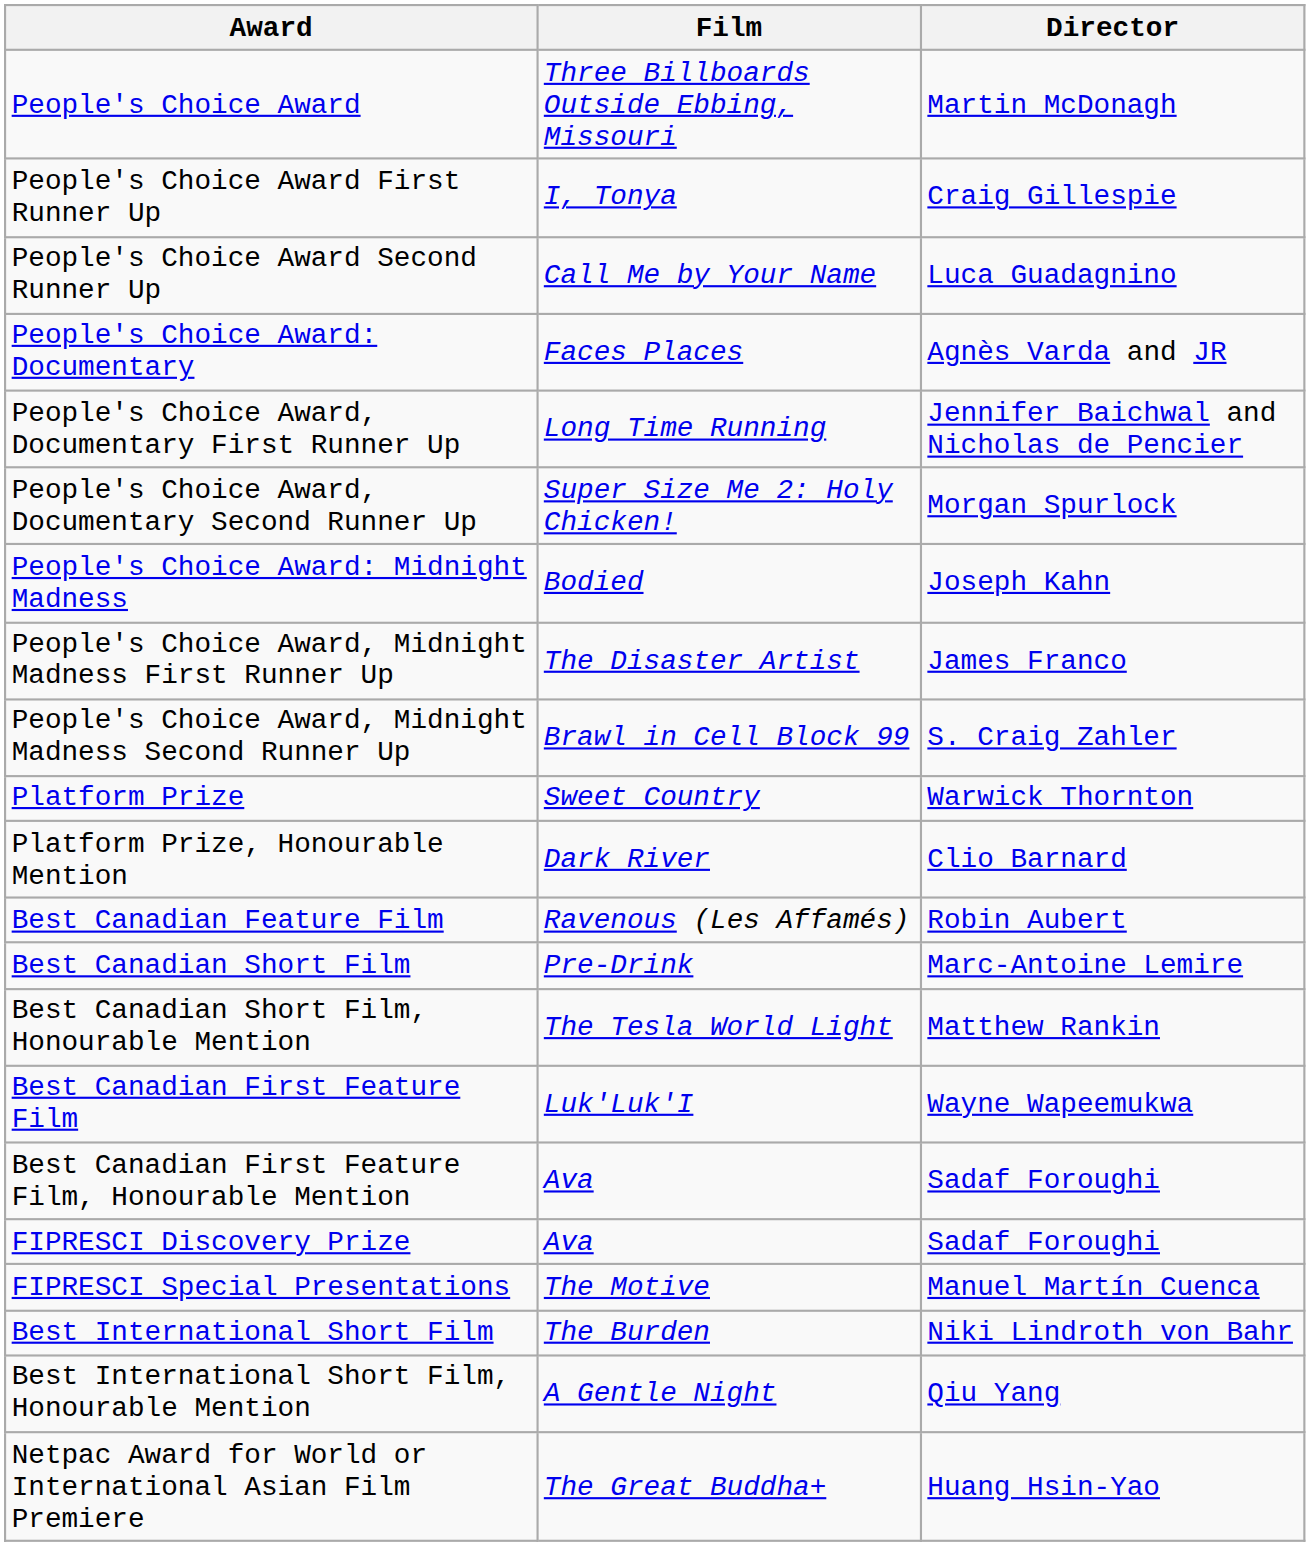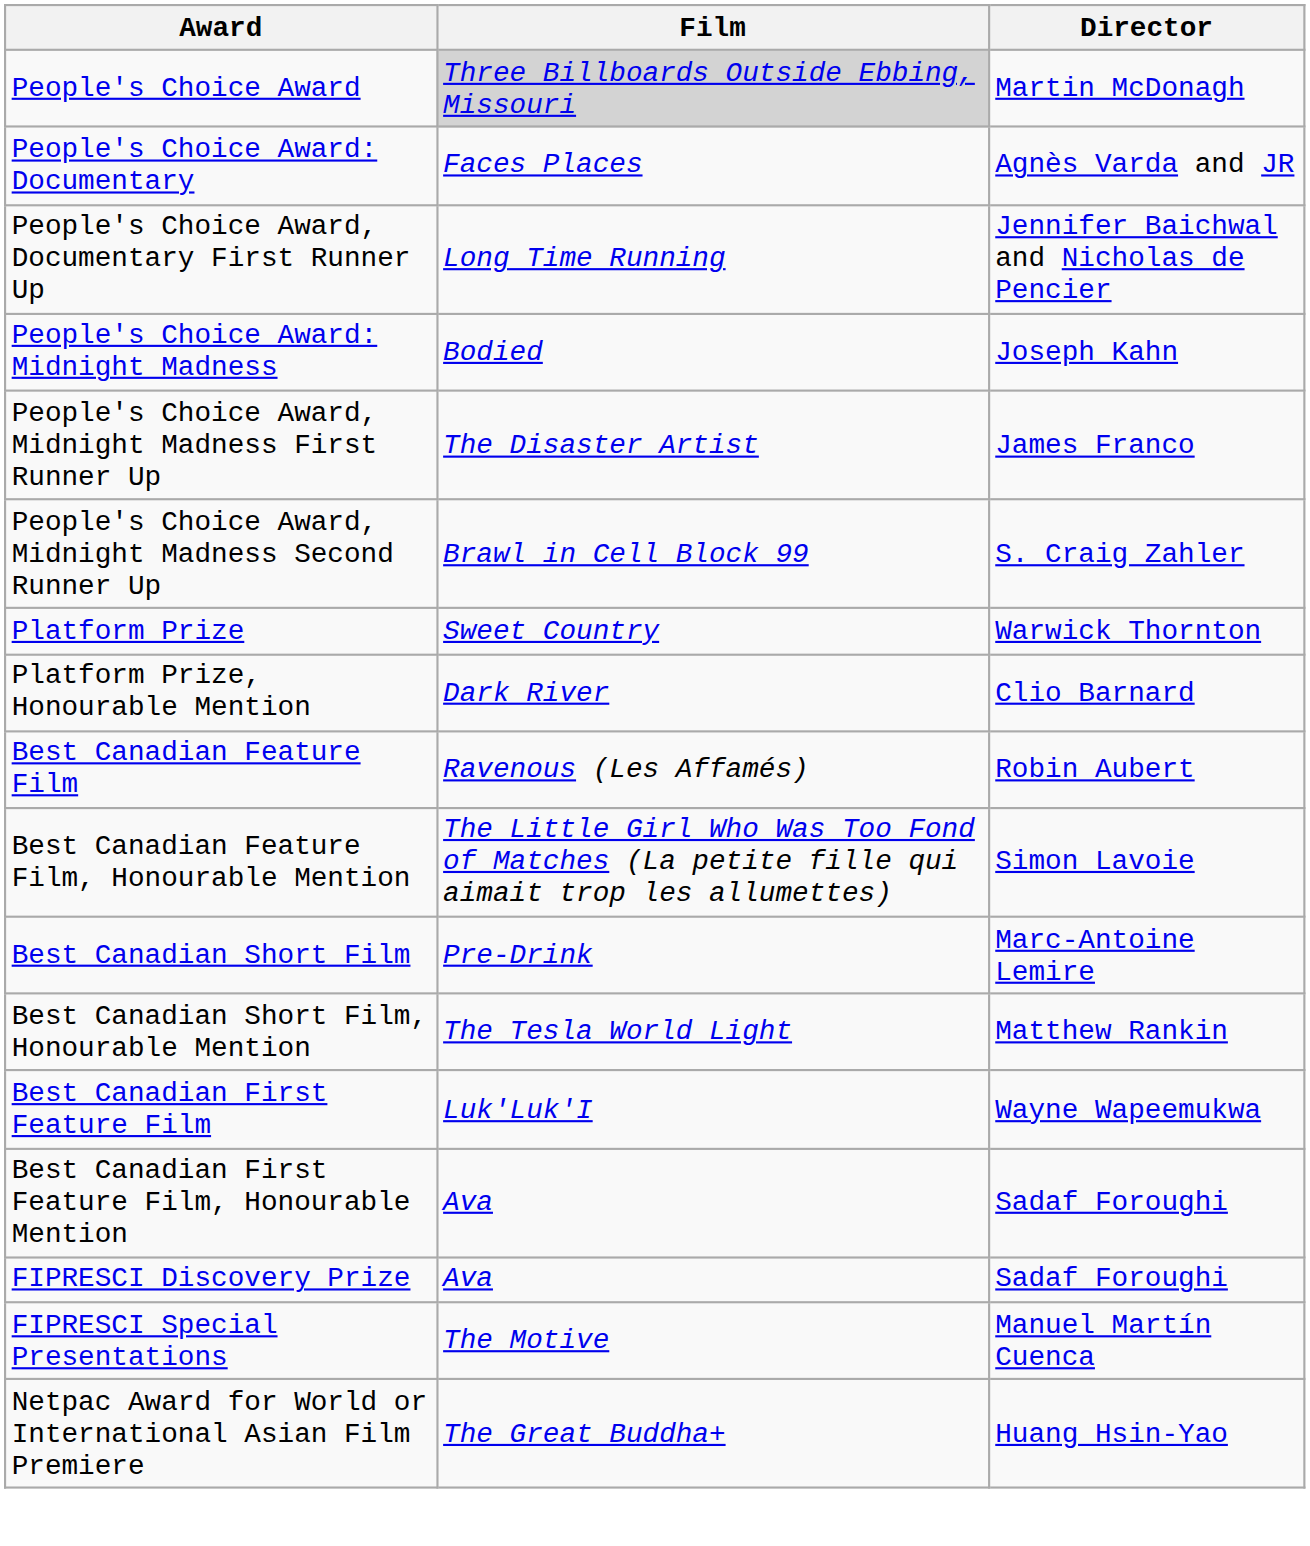People's Choice Award | Film: no background -> lightgrey background
- row: People's Choice Award First Runner Up | I, Tonya | Craig Gillespie
- row: People's Choice Award Second Runner Up | Call Me by Your Name | Luca Guadagnino
- row: People's Choice Award, Documentary Second Runner Up | Super Size Me 2: Holy Chicken! | Morgan Spurlock
+ row: Best Canadian Feature Film, Honourable Mention | The Little Girl Who Was Too Fond of Matches (La petite fille qui aimait trop les allumettes) | Simon Lavoie
- row: Best International Short Film | The Burden | Niki Lindroth von Bahr
- row: Best International Short Film, Honourable Mention | A Gentle Night | Qiu Yang
